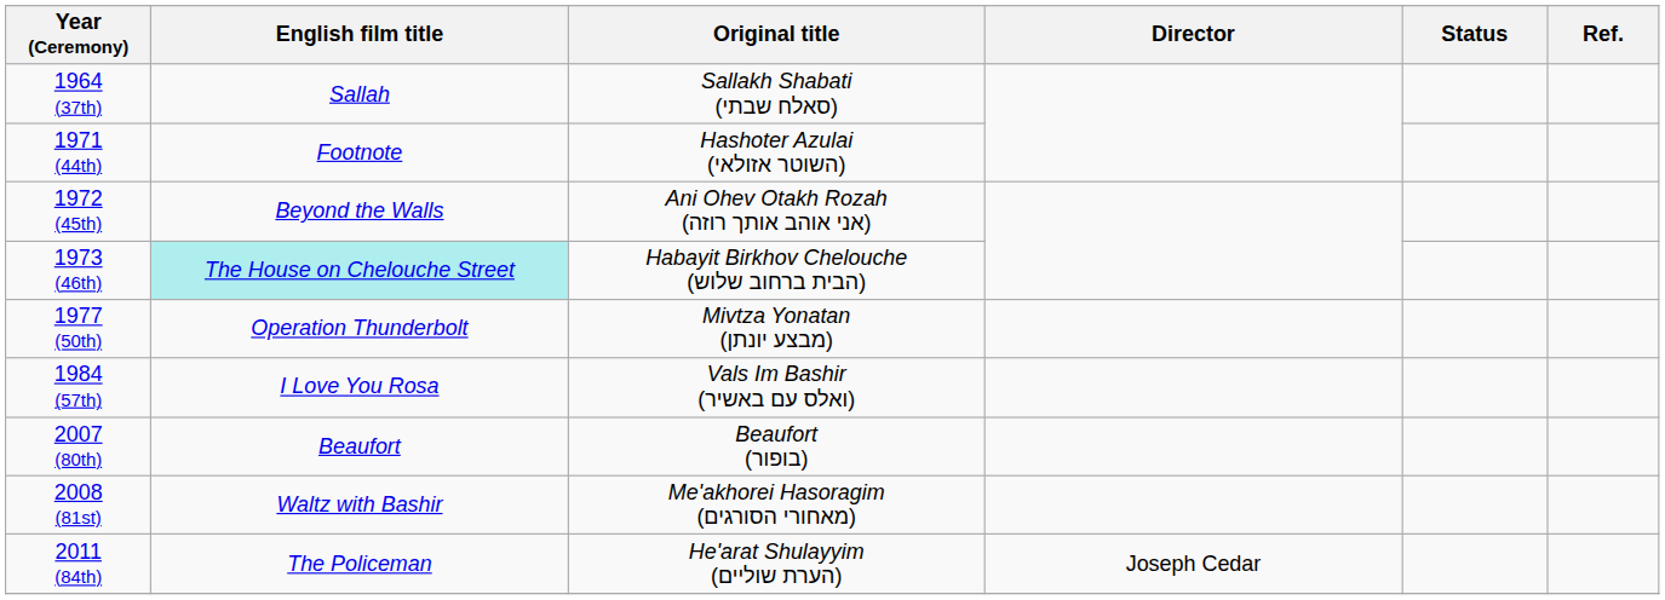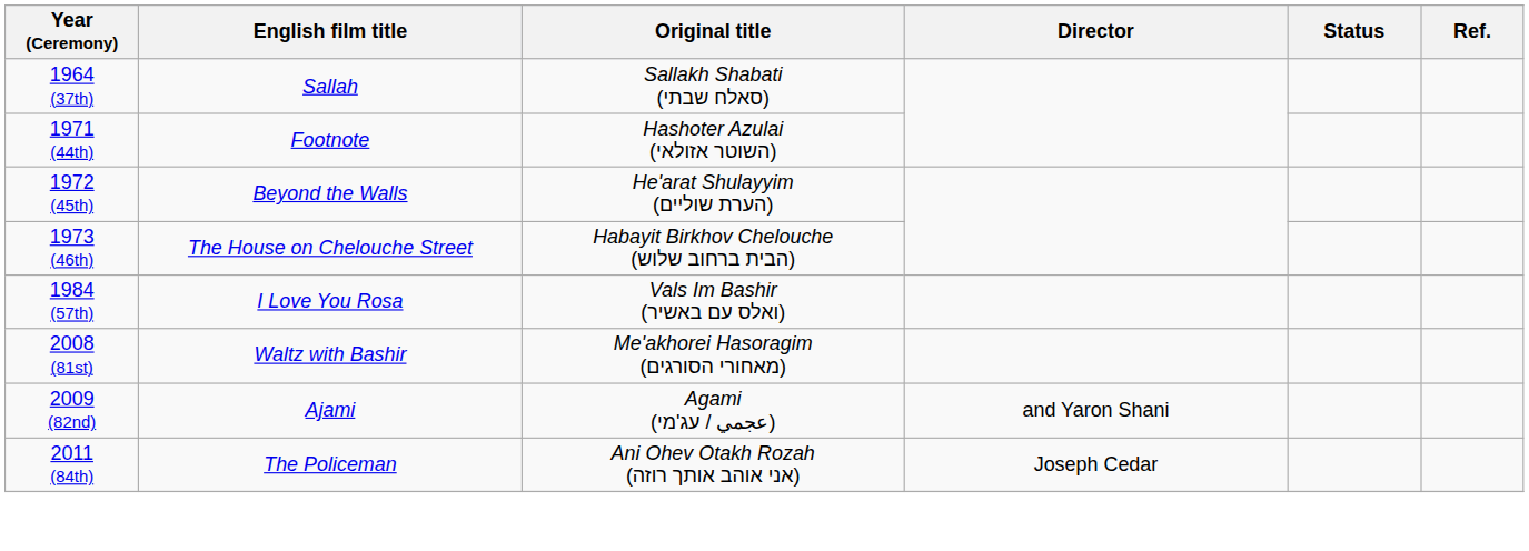1972 (45th) | Original title: Ani Ohev Otakh Rozah (אני אוהב אותך רוזה) -> He'arat Shulayyim (הערת שוליים)
1973 (46th) | English film title: paleturquoise background -> no background
- row: 1977 (50th) | Operation Thunderbolt | Mivtza Yonatan (מבצע יונתן)
- row: 2007 (80th) | Beaufort | Beaufort (בופור)
+ row: 2009 (82nd) | Ajami | Agami (عجمي / עג'מי) | and Yaron Shani
2011 (84th) | Original title: He'arat Shulayyim (הערת שוליים) -> Ani Ohev Otakh Rozah (אני אוהב אותך רוזה)
